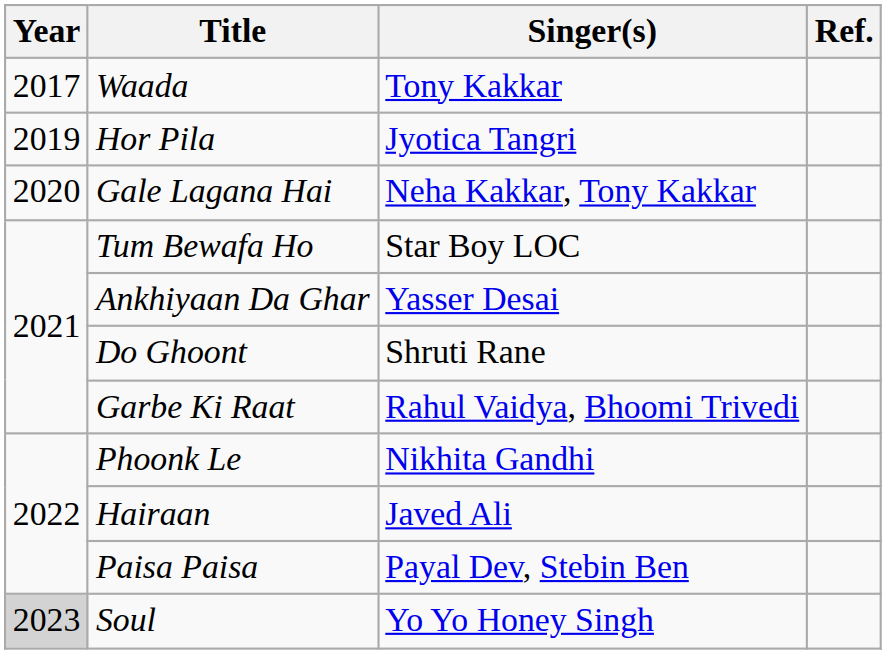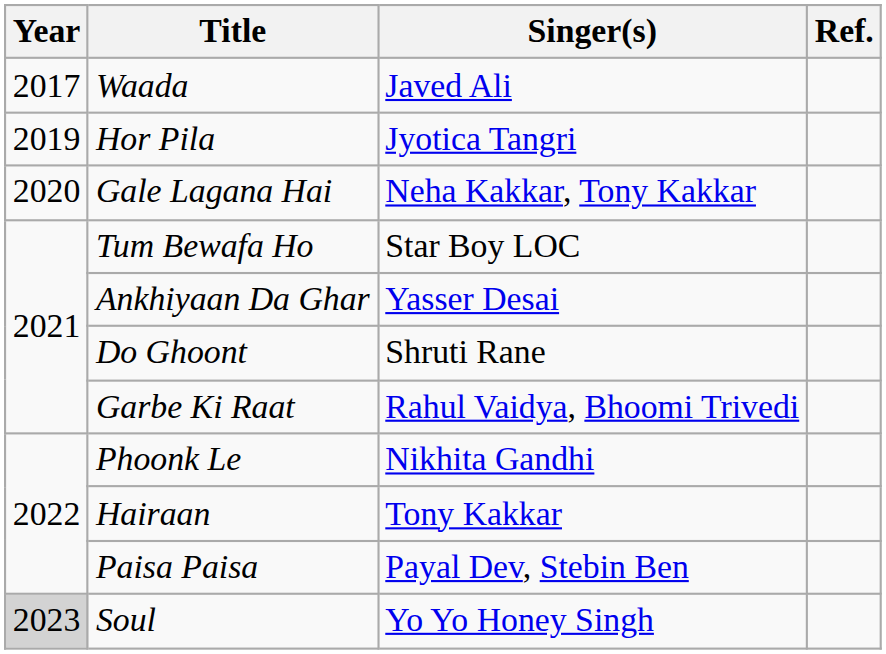Waada | Singer(s): Tony Kakkar -> Javed Ali
Hairaan | Singer(s): Javed Ali -> Tony Kakkar
